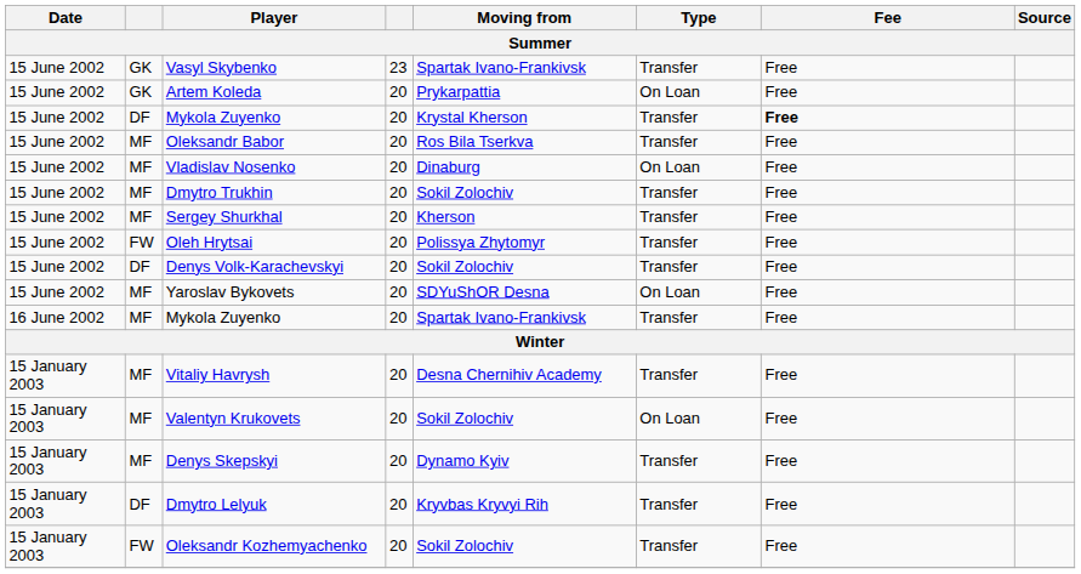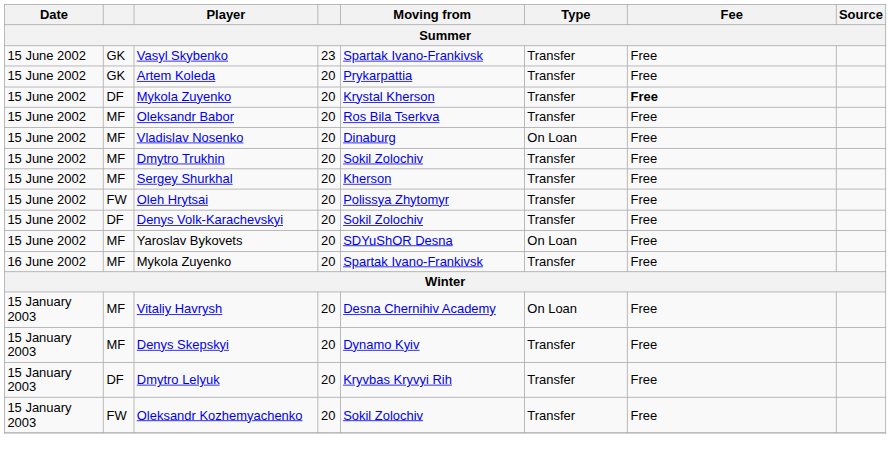Artem Koleda | Type: On Loan -> Transfer
Vitaliy Havrysh | Type: Transfer -> On Loan
- row: 15 January 2003 | MF | Valentyn Krukovets | 20 | Sokil Zolochiv | On Loan | Free
